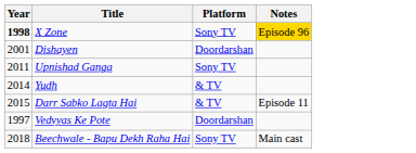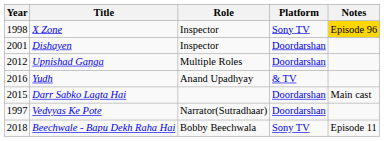+ column: Role | Inspector | Inspector | Multiple Roles | Anand Upadhyay | Narrator(Sutradhaar) | Bobby Beechwala
X Zone | Year: bold -> normal
Upnishad Ganga | Year: 2011 -> 2012
Upnishad Ganga | Platform: Sony TV -> Doordarshan
Yudh | Year: 2014 -> 2016
Darr Sabko Lagta Hai | Platform: & TV -> Doordarshan
Darr Sabko Lagta Hai | Notes: Episode 11 -> Main cast
Beechwale - Bapu Dekh Raha Hai | Notes: Main cast -> Episode 11
